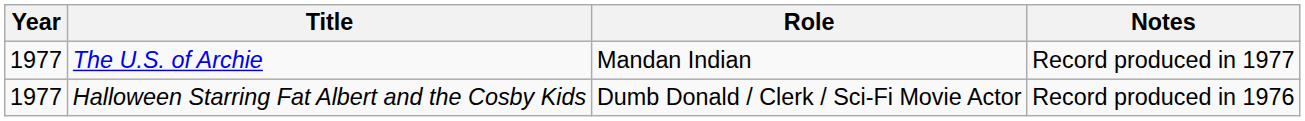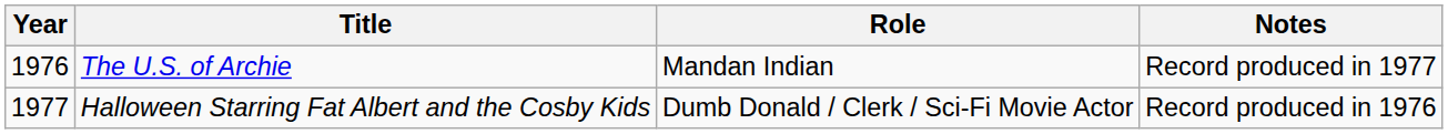The U.S. of Archie | Year: 1977 -> 1976
